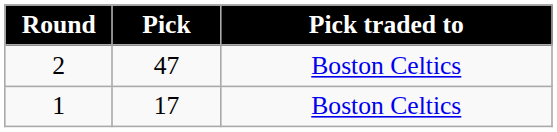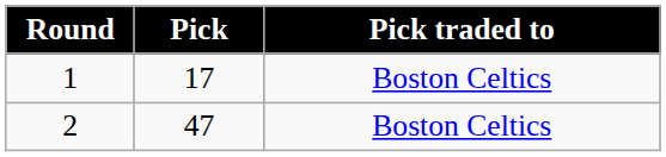rows swapped: 1 <-> 2
